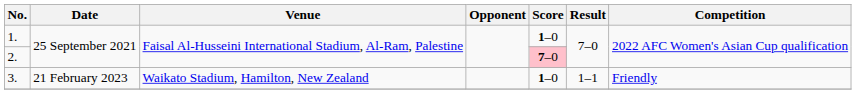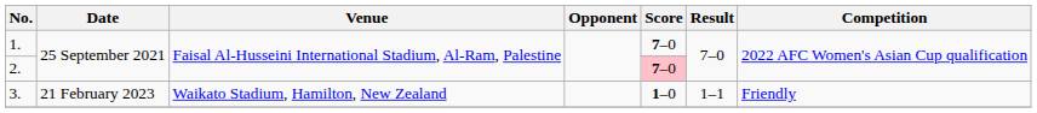1. | Score: 1–0 -> 7–0
